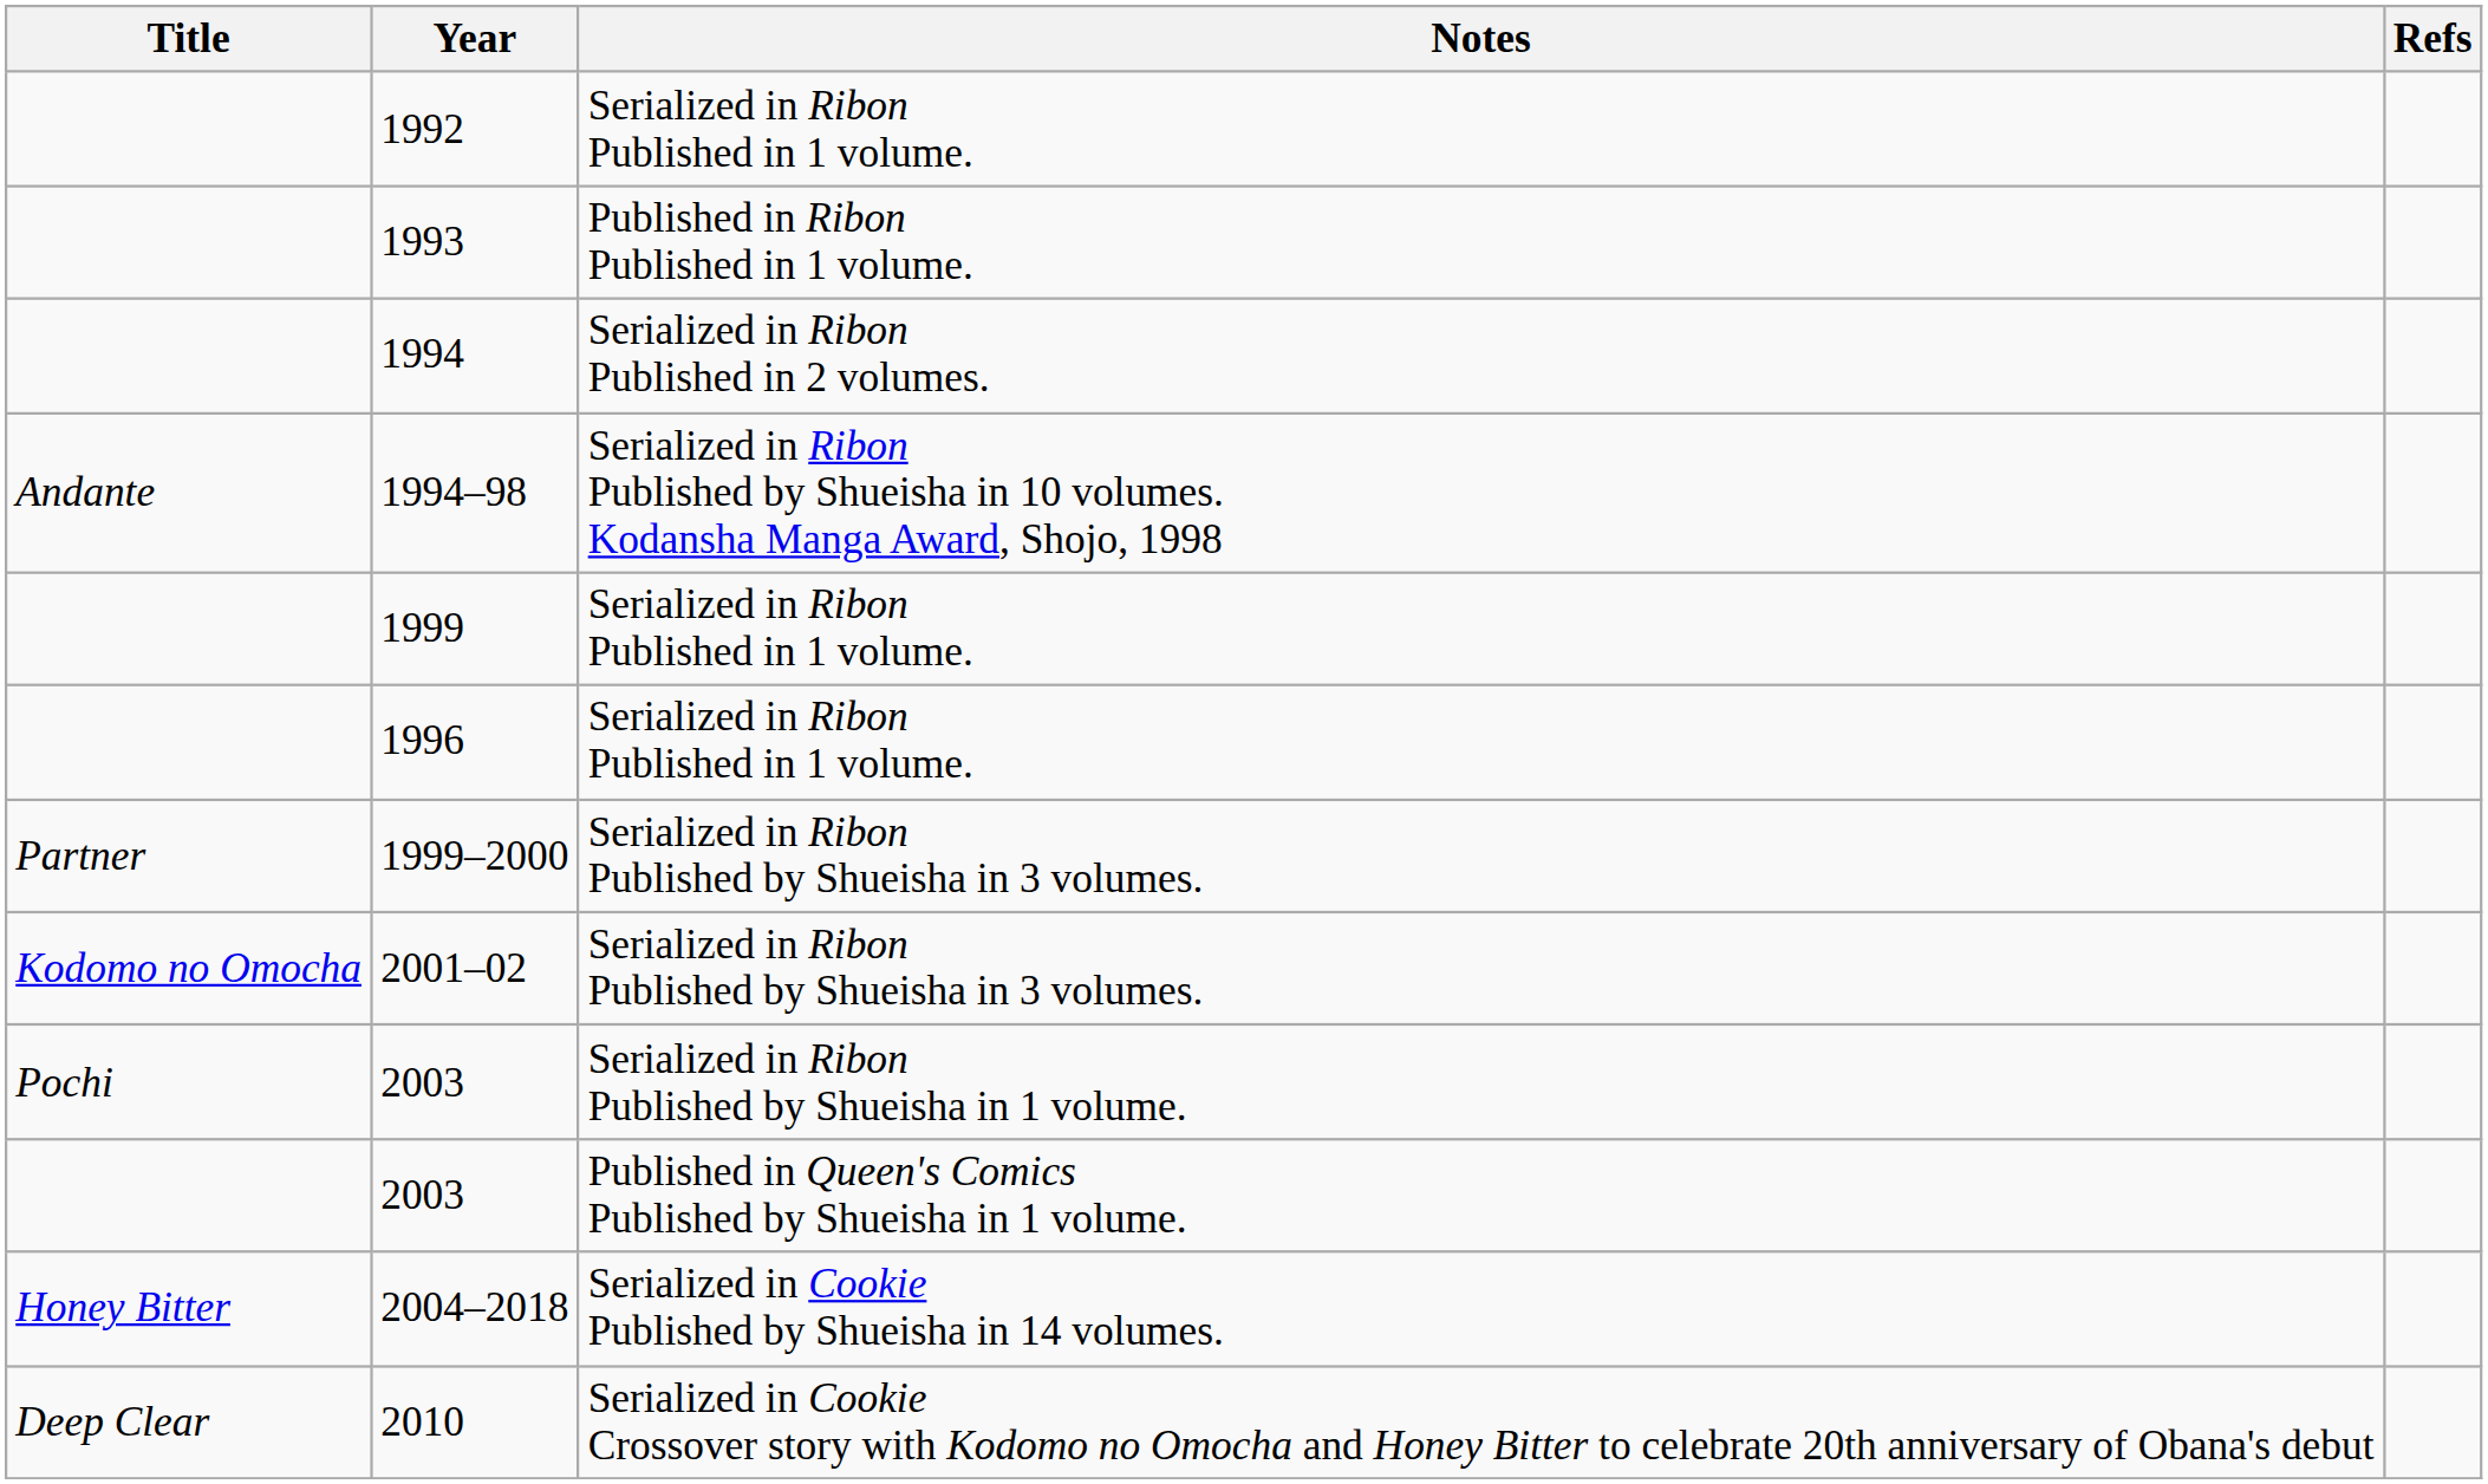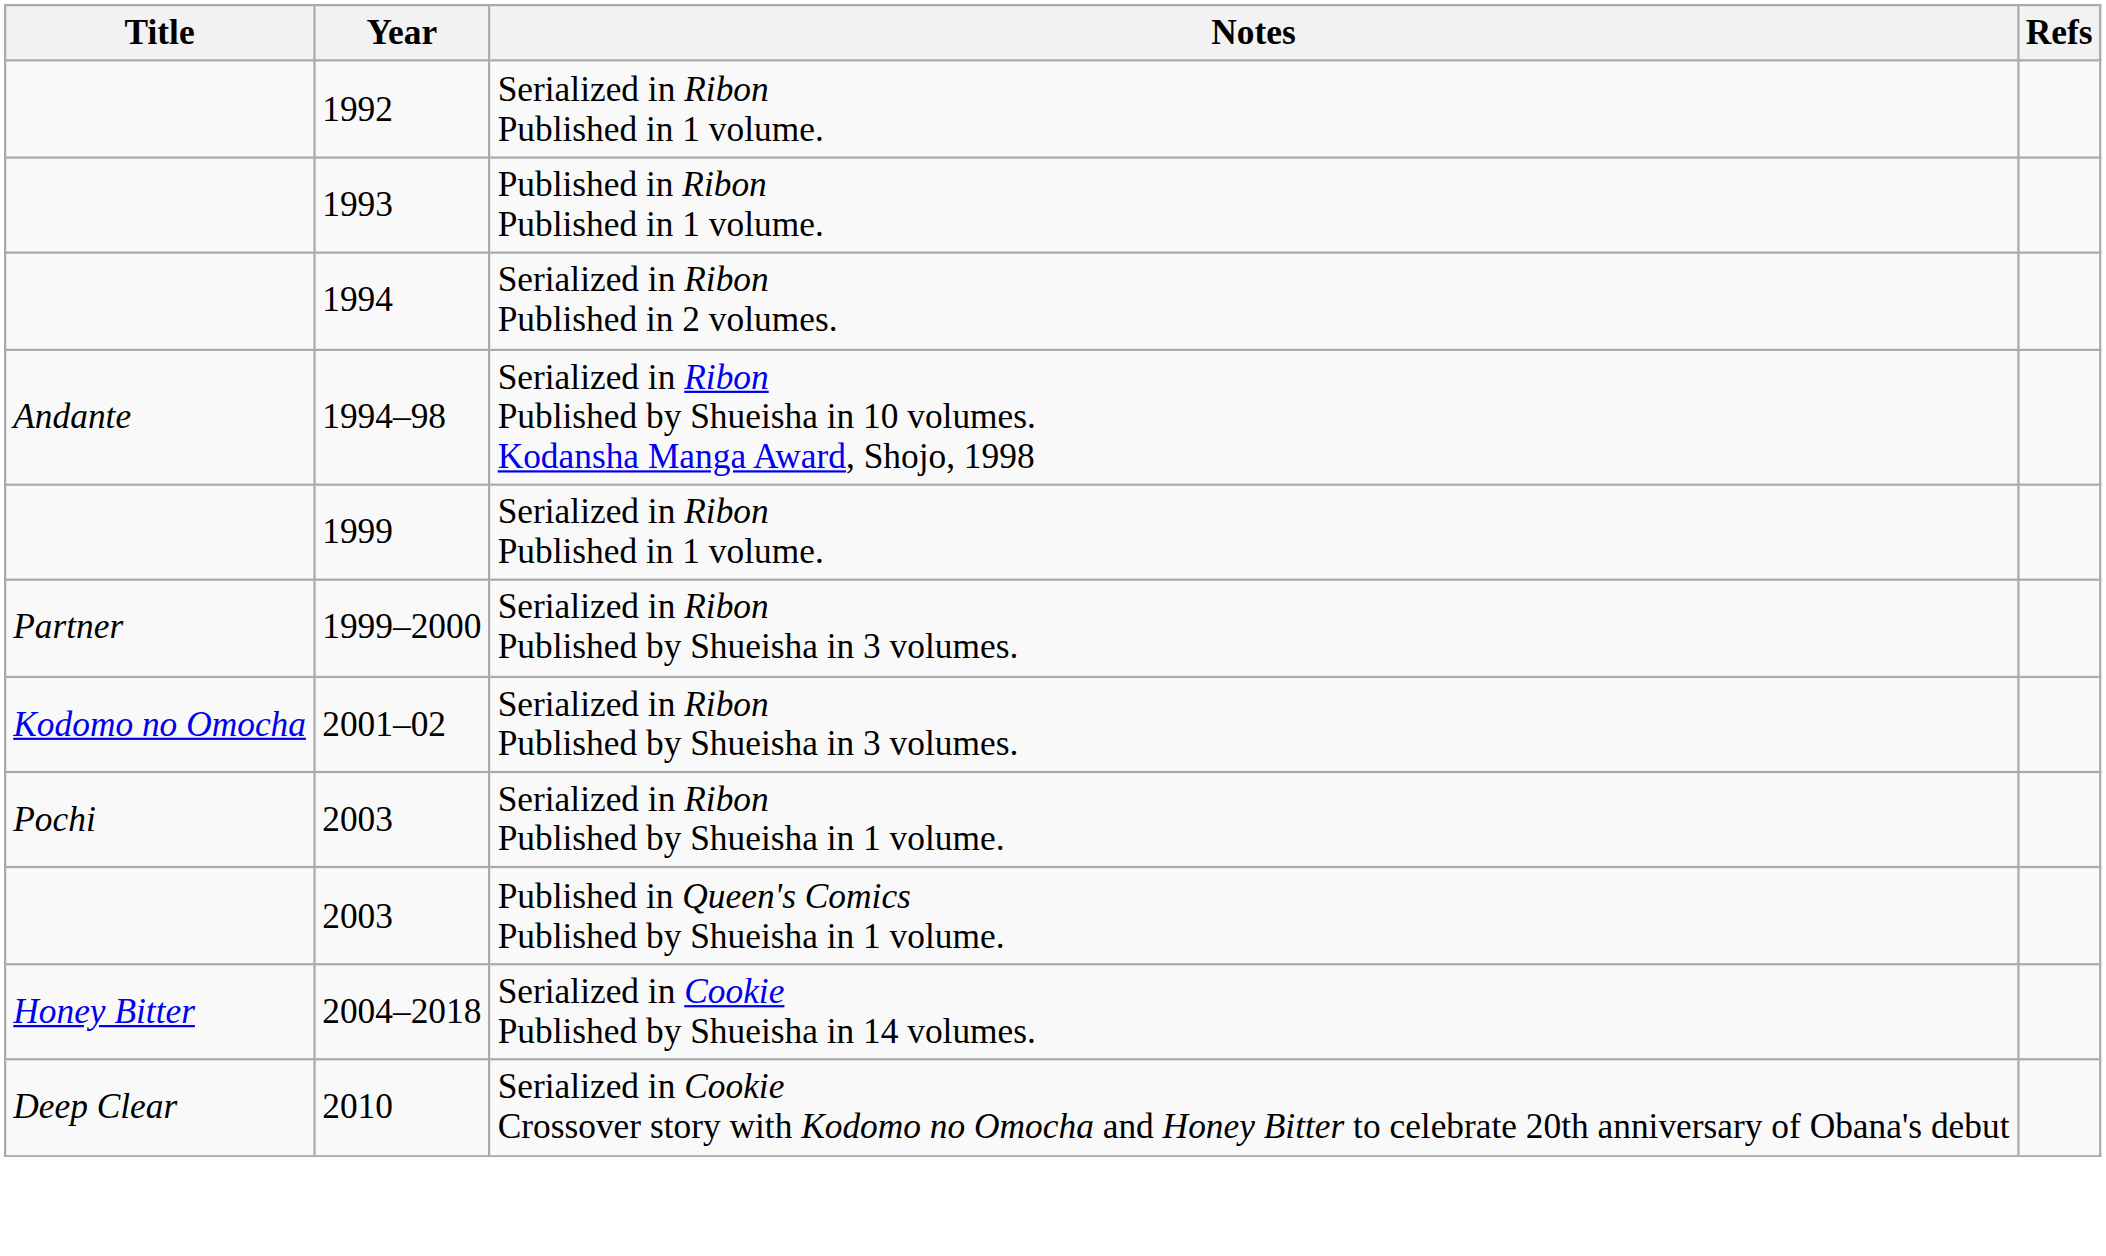- row: 1996 | Serialized in Ribon Published in 1 volume.
